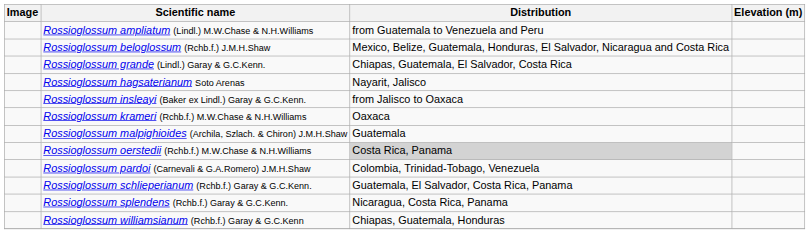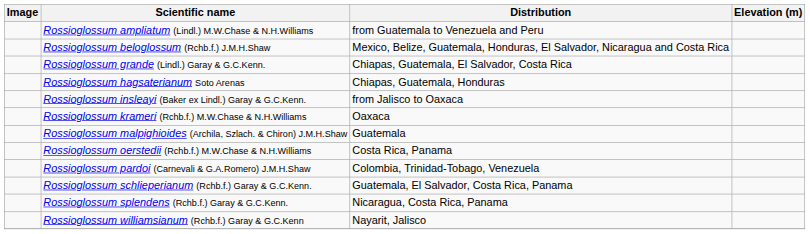Rossioglossum hagsaterianum Soto Arenas | Distribution: Nayarit, Jalisco -> Chiapas, Guatemala, Honduras
Rossioglossum oerstedii (Rchb.f.) M.W.Chase & N.H.Williams | Distribution: lightgrey background -> no background
Rossioglossum williamsianum (Rchb.f.) Garay & G.C.Kenn | Distribution: Chiapas, Guatemala, Honduras -> Nayarit, Jalisco
